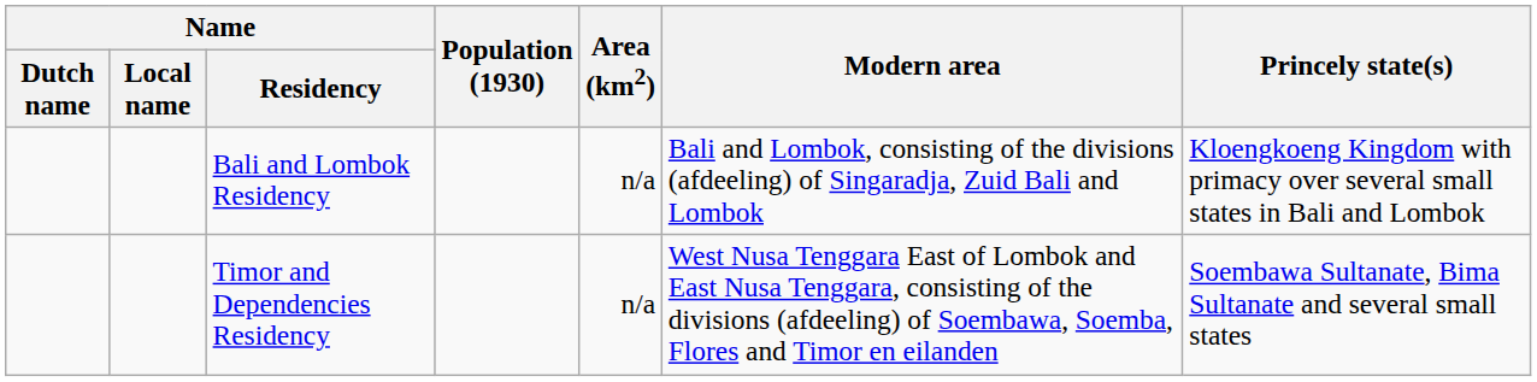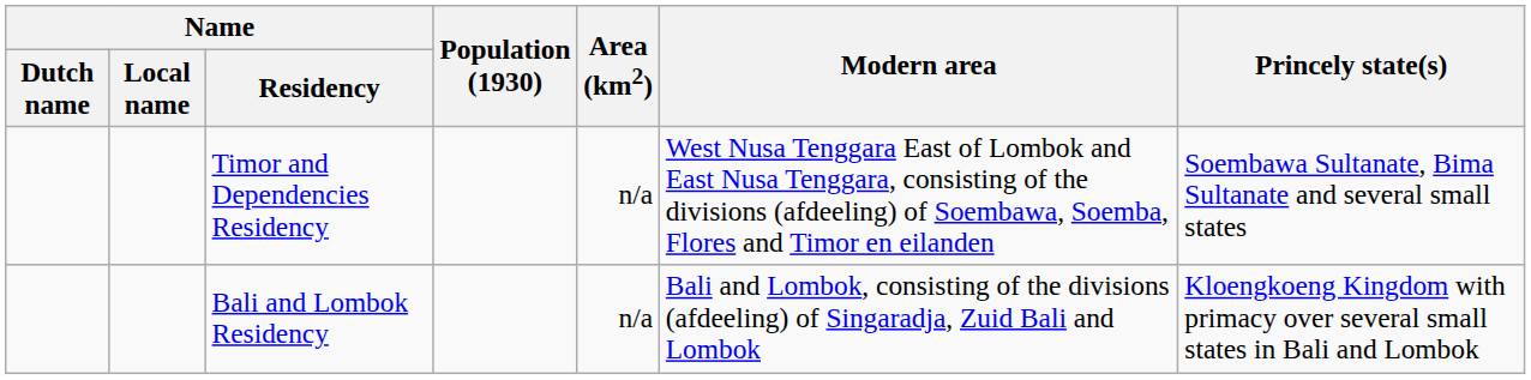rows swapped: Bali and Lombok Residency <-> Timor and Dependencies Residency
